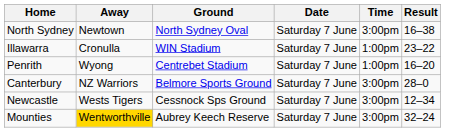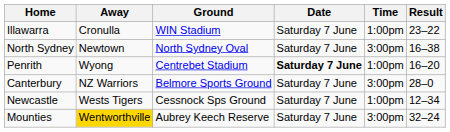rows swapped: North Sydney <-> Illawarra
Penrith | Date: normal -> bold
Newcastle | Time: 3:00pm -> 1:00pm
